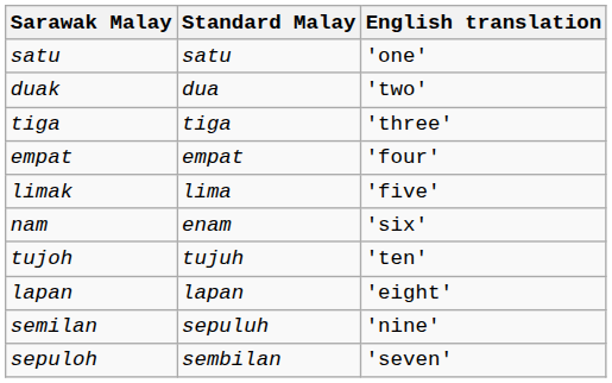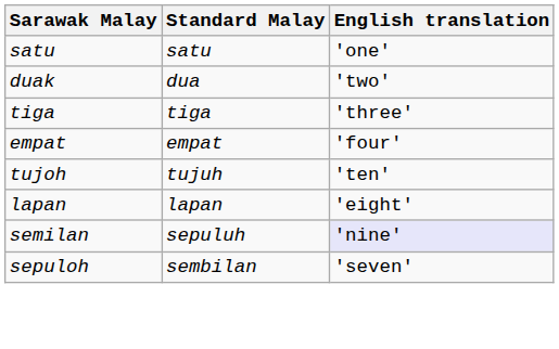- row: limak | lima | 'five'
- row: nam | enam | 'six'
semilan | English translation: no background -> lavender background
